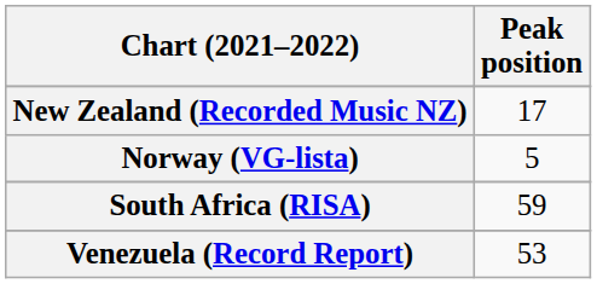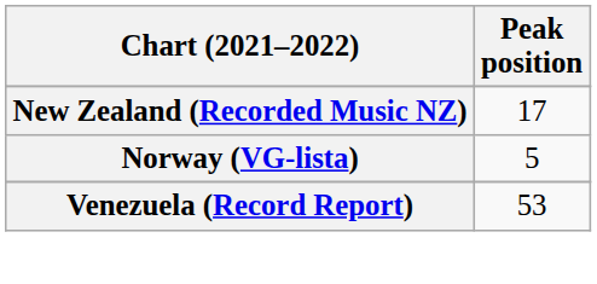- row: South Africa (RISA) | 59
